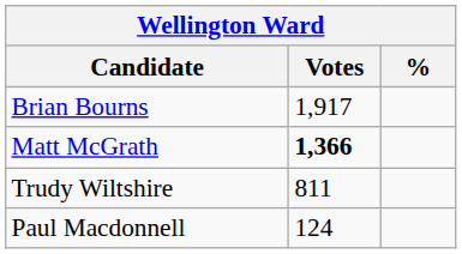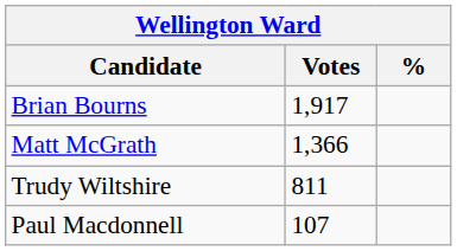Matt McGrath | Votes: bold -> normal
Paul Macdonnell | Votes: 124 -> 107
